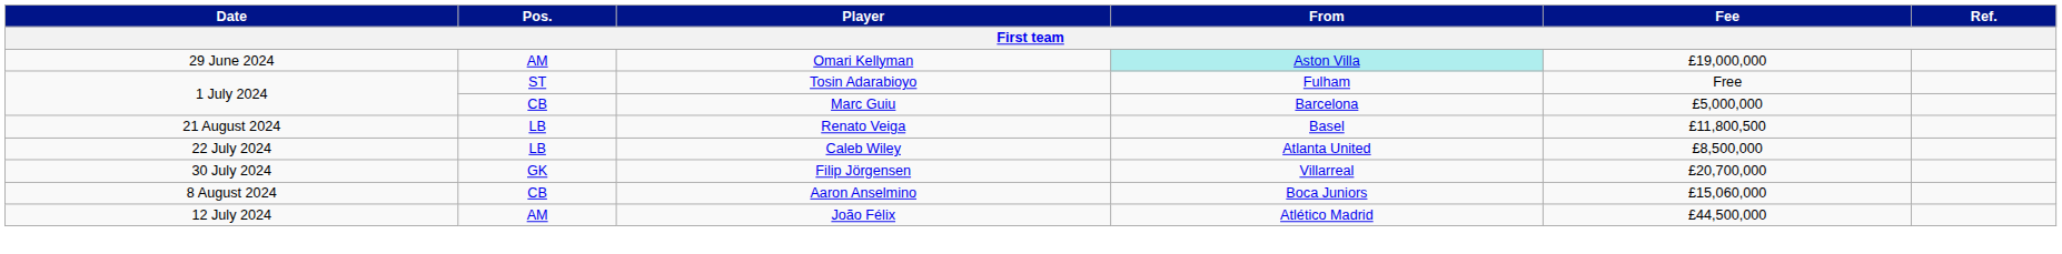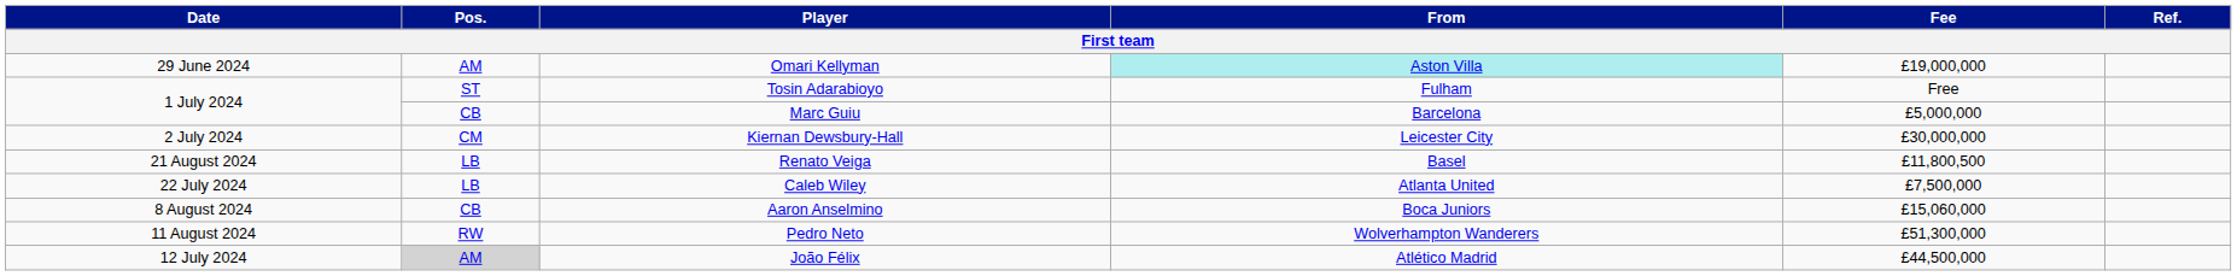+ row: 2 July 2024 | CM | Kiernan Dewsbury-Hall | Leicester City | £30,000,000
Caleb Wiley | Fee: £8,500,000 -> £7,500,000
- row: 30 July 2024 | GK | Filip Jörgensen | Villarreal | £20,700,000
+ row: 11 August 2024 | RW | Pedro Neto | Wolverhampton Wanderers | £51,300,000
João Félix | Pos.: no background -> lightgrey background
